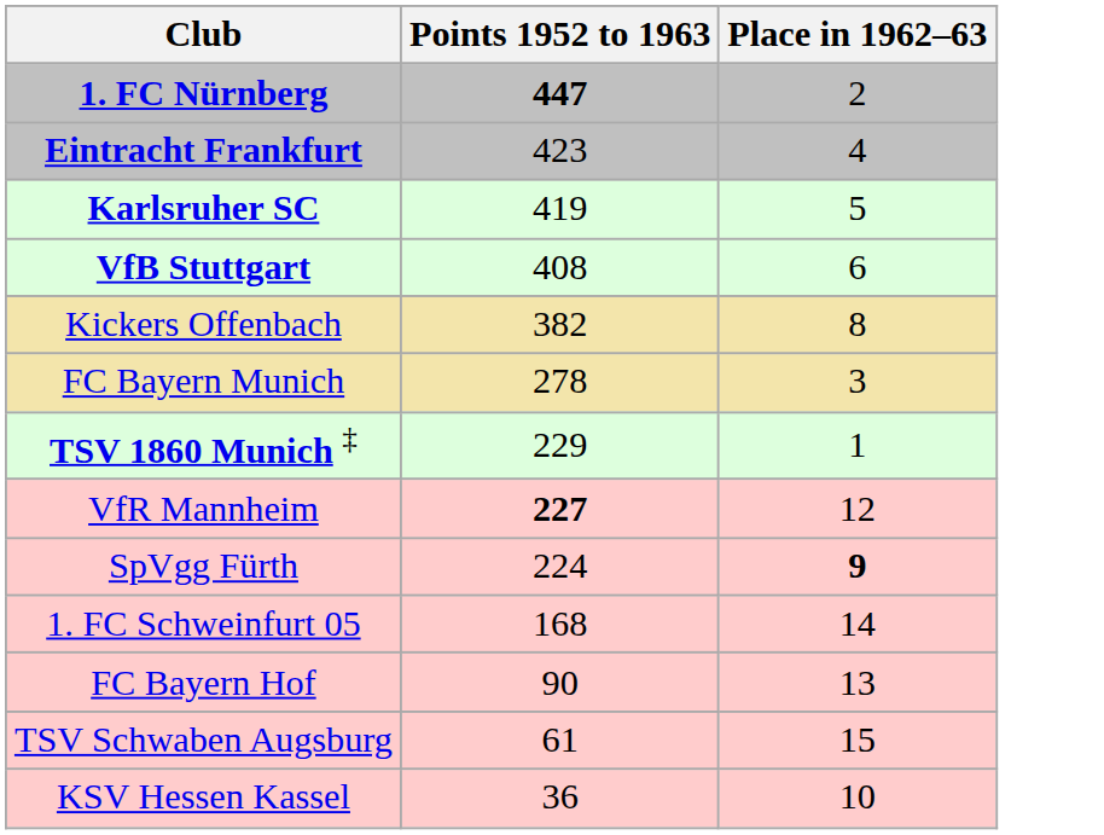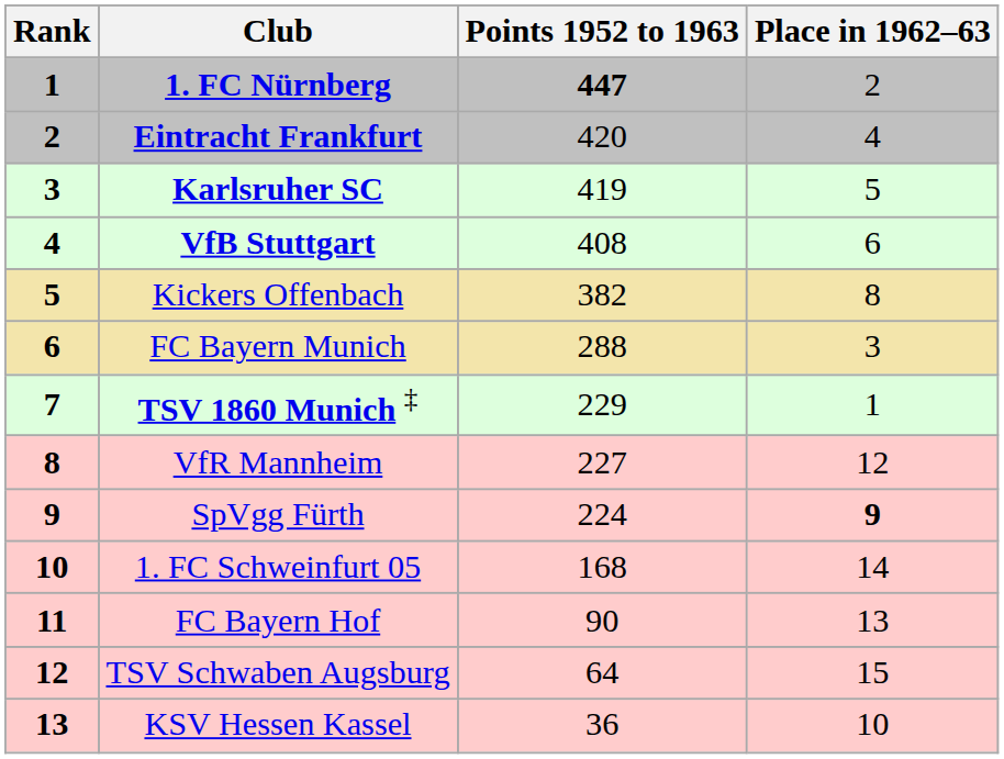+ column: Rank | 1 | 2 | 3 | 4 | 5 | 6 | 7 | 8 | 9 | 10 | 11 | 12 | 13
Eintracht Frankfurt | Points 1952 to 1963: 423 -> 420
FC Bayern Munich | Points 1952 to 1963: 278 -> 288
VfR Mannheim | Points 1952 to 1963: bold -> normal
TSV Schwaben Augsburg | Points 1952 to 1963: 61 -> 64
